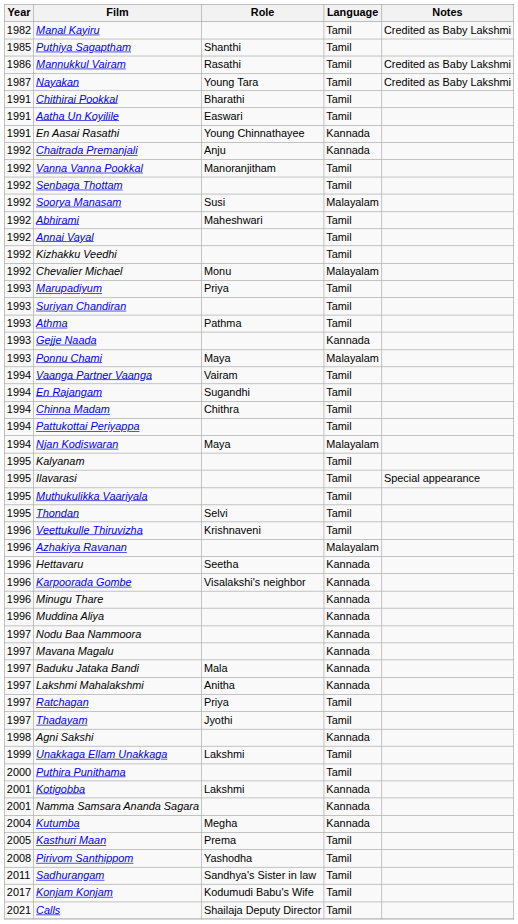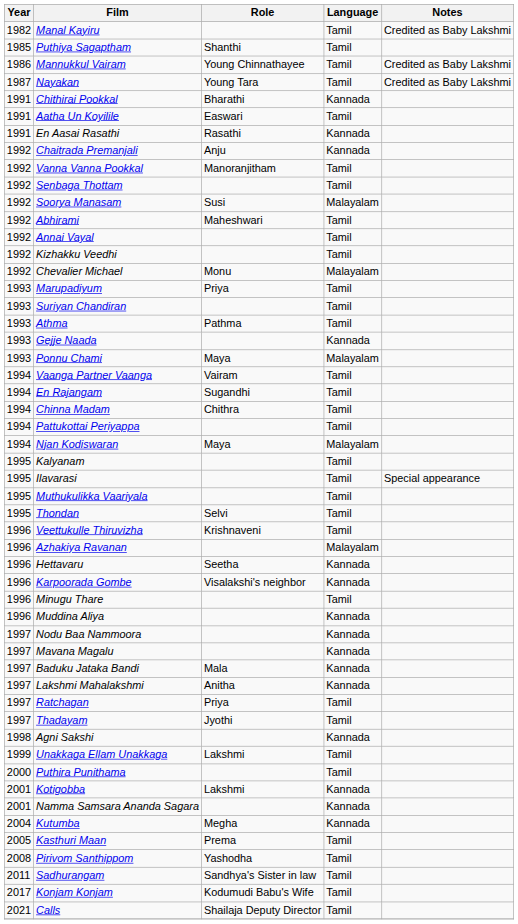Mannukkul Vairam | Role: Rasathi -> Young Chinnathayee
Chithirai Pookkal | Language: Tamil -> Kannada
En Aasai Rasathi | Role: Young Chinnathayee -> Rasathi
Minugu Thare | Language: Kannada -> Tamil
